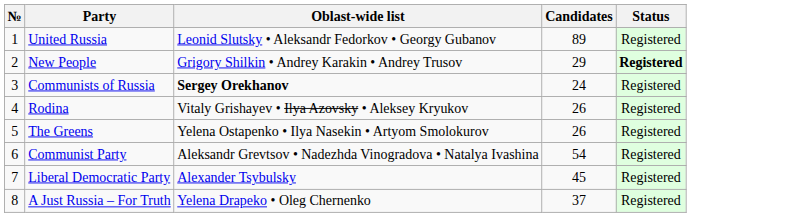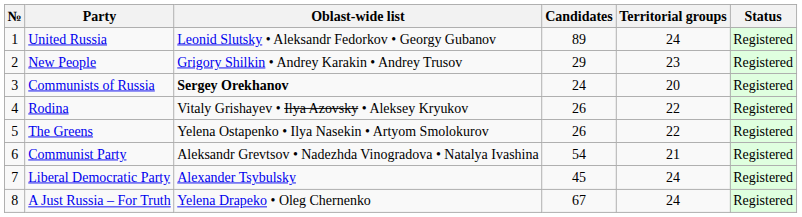+ column: Territorial groups | 24 | 23 | 20 | 22 | 22 | 21 | 24 | 24
New People | Status: bold -> normal
A Just Russia – For Truth | Candidates: 37 -> 67
